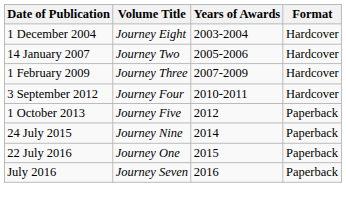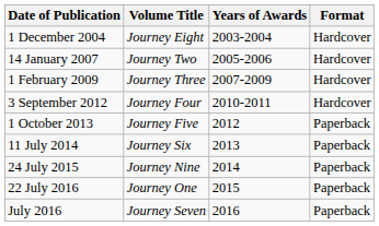+ row: 11 July 2014 | Journey Six | 2013 | Paperback
